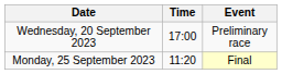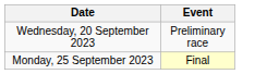- column: Time | 17:00 | 11:20
